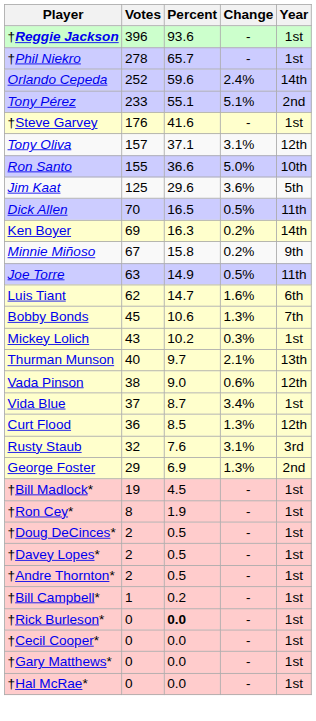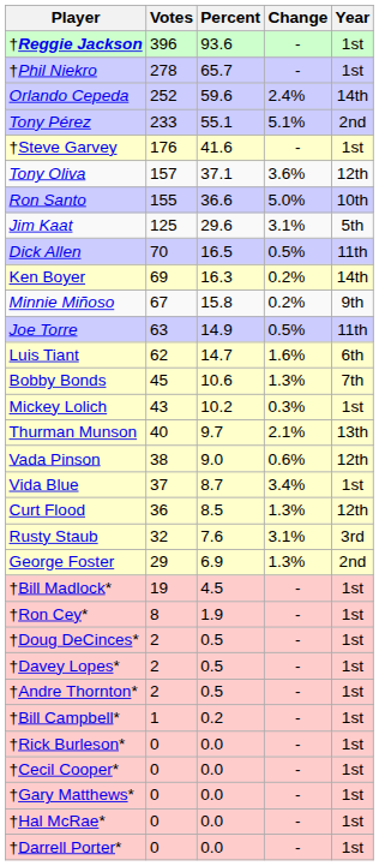Tony Oliva | Change: 3.1% -> 3.6%
Jim Kaat | Change: 3.6% -> 3.1%
†Rick Burleson* | Percent: bold -> normal
+ row: †Darrell Porter* | 0 | 0.0 | - | 1st
